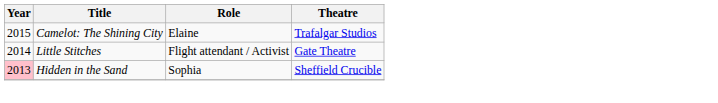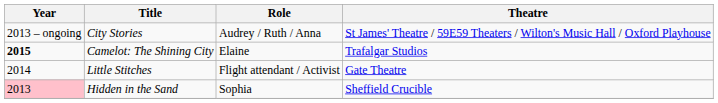+ row: 2013 – ongoing | City Stories | Audrey / Ruth / Anna | St James' Theatre / 59E59 Theaters / Wilton's Music Hall / Oxford Playhouse
Camelot: The Shining City | Year: normal -> bold
